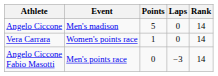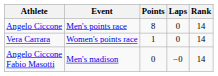Angelo Ciccone | Event: Men's madison -> Men's points race
Angelo Ciccone | Points: 5 -> 8
Angelo Ciccone Fabio Masotti | Event: Men's points race -> Men's madison
Angelo Ciccone Fabio Masotti | Laps: −3 -> −0
